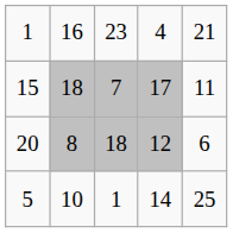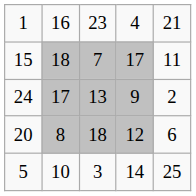+ row: 24 | 17 | 13 | 9 | 2
5 | column 3: 1 -> 3
